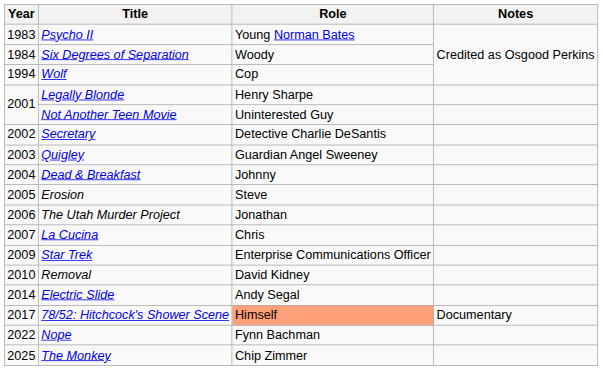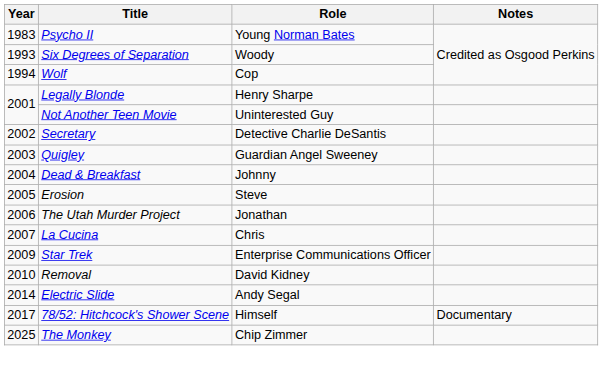Six Degrees of Separation | Year: 1984 -> 1993
78/52: Hitchcock's Shower Scene | Role: lightsalmon background -> no background
- row: 2022 | Nope | Fynn Bachman
